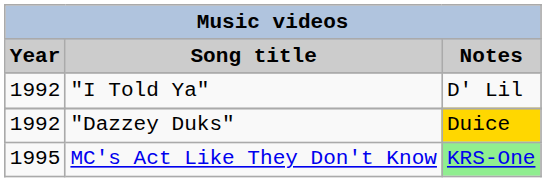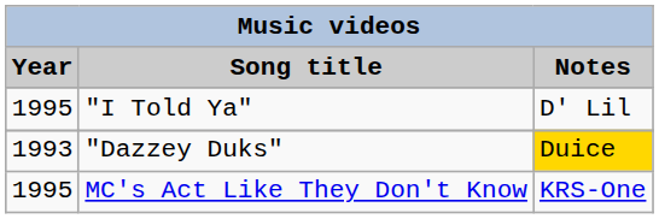"I Told Ya" | Year: 1992 -> 1995
"Dazzey Duks" | Year: 1992 -> 1993
MC's Act Like They Don't Know | Notes: lightgreen background -> no background
